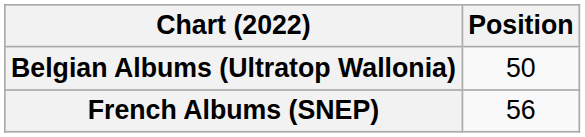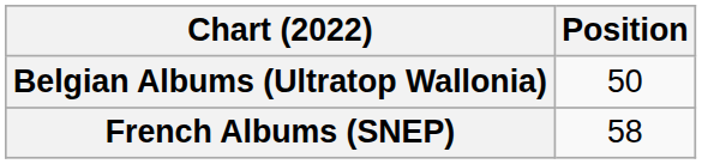French Albums (SNEP) | Position: 56 -> 58
